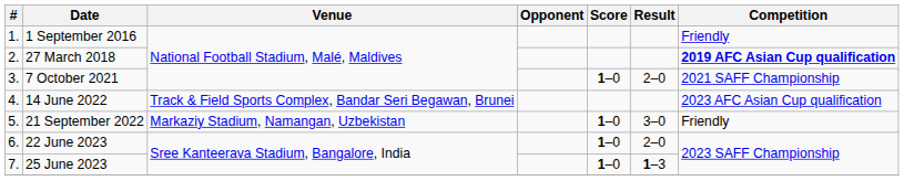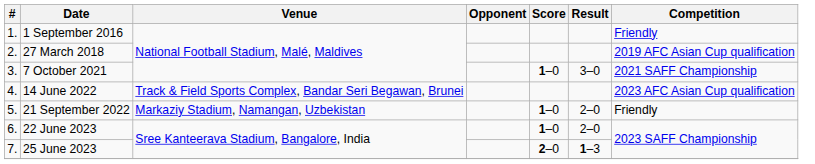27 March 2018 | Competition: bold -> normal
7 October 2021 | Result: 2–0 -> 3–0
21 September 2022 | Result: 3–0 -> 2–0
25 June 2023 | Score: 1–0 -> 2–0
